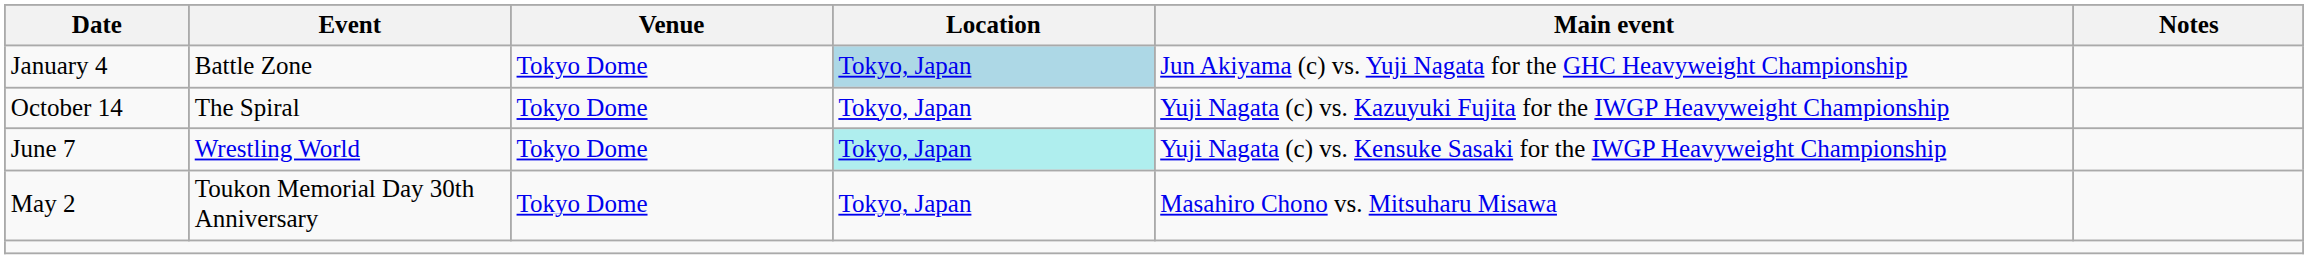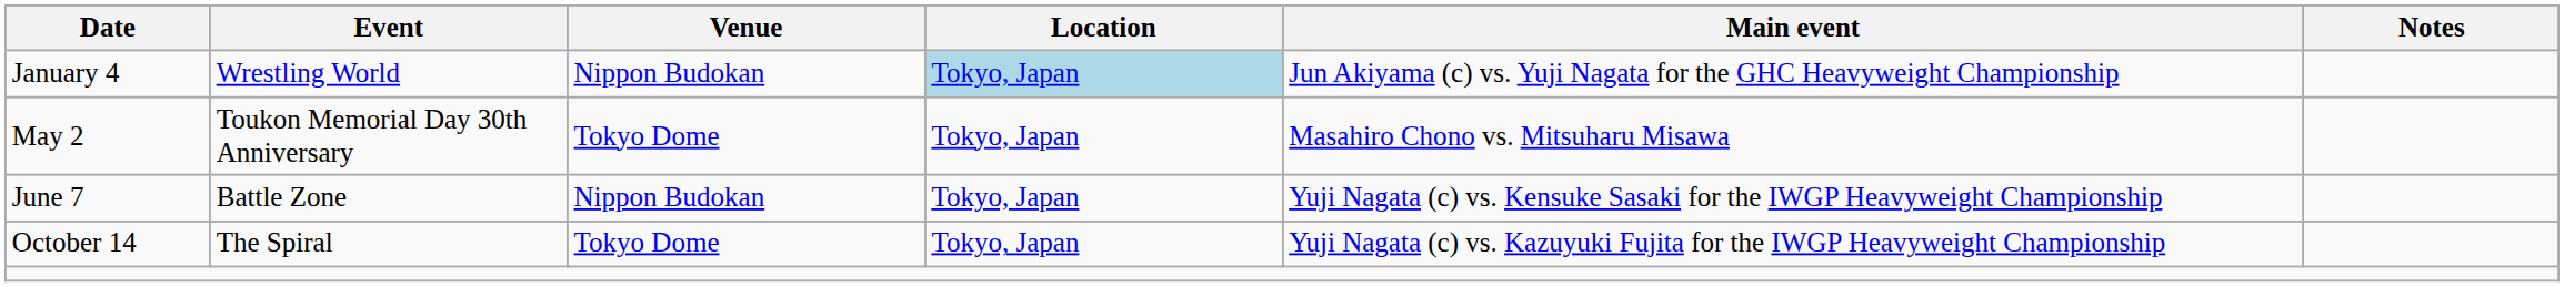January 4 | Event: Battle Zone -> Wrestling World
January 4 | Venue: Tokyo Dome -> Nippon Budokan
rows swapped: May 2 <-> October 14
June 7 | Event: Wrestling World -> Battle Zone
June 7 | Venue: Tokyo Dome -> Nippon Budokan
June 7 | Location: paleturquoise background -> no background
